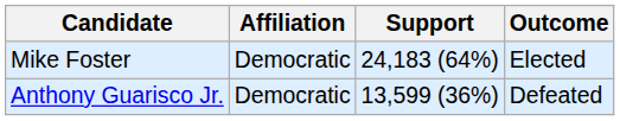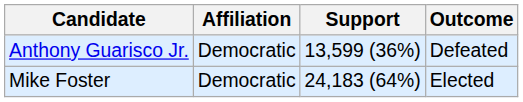rows swapped: Mike Foster <-> Anthony Guarisco Jr.
